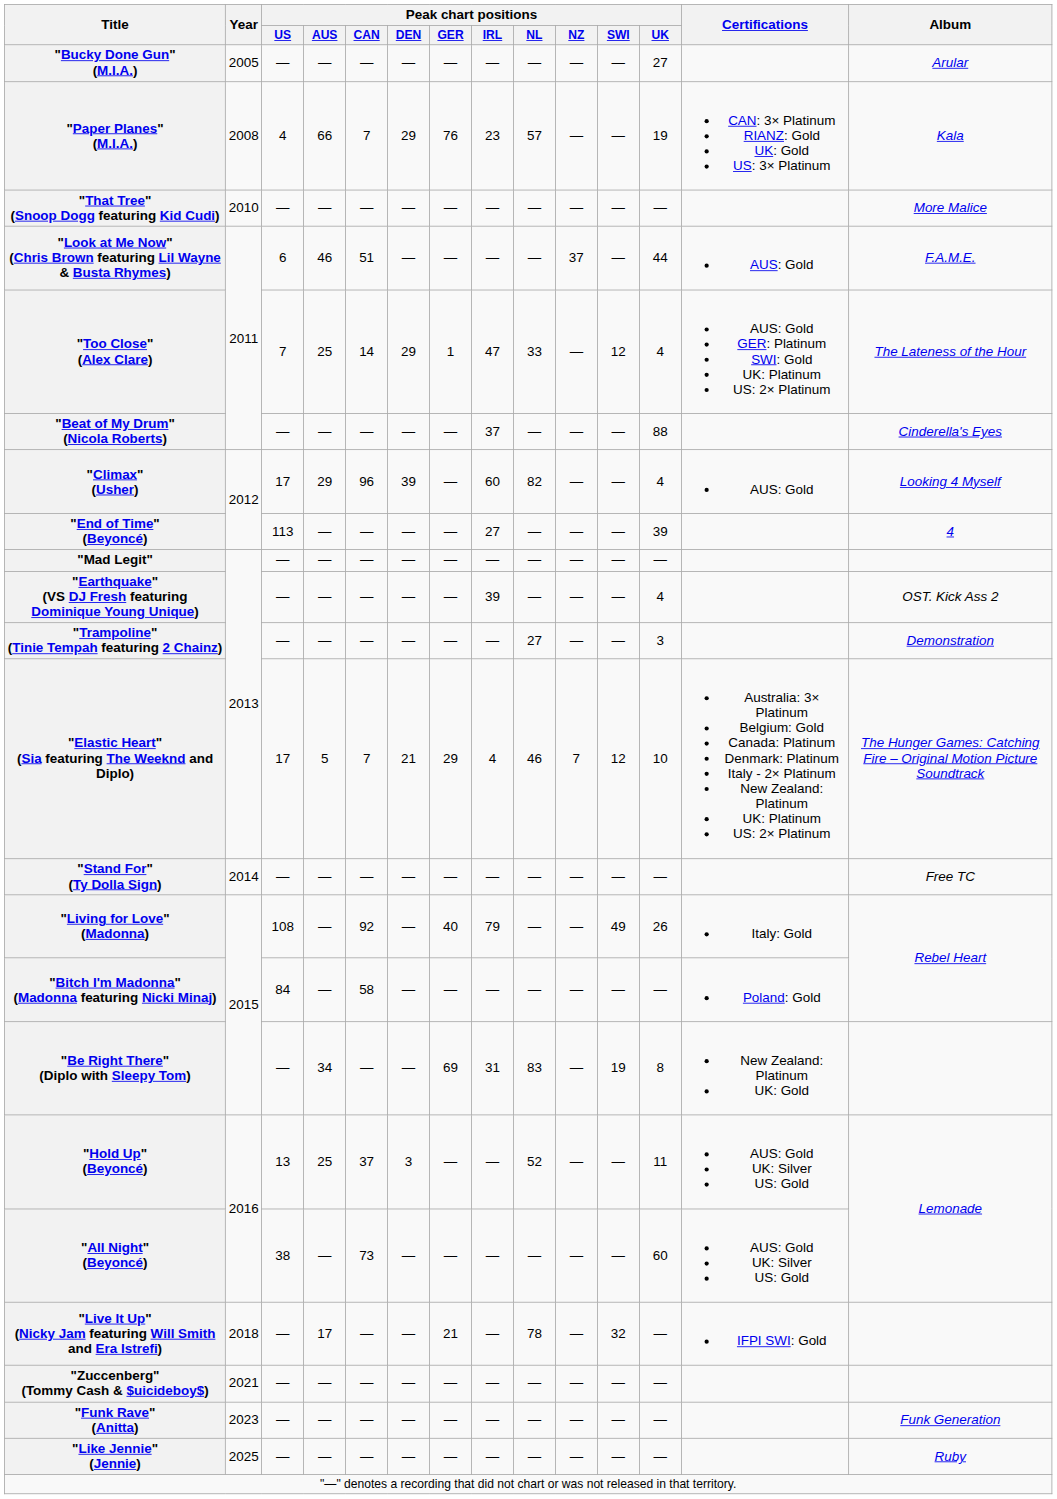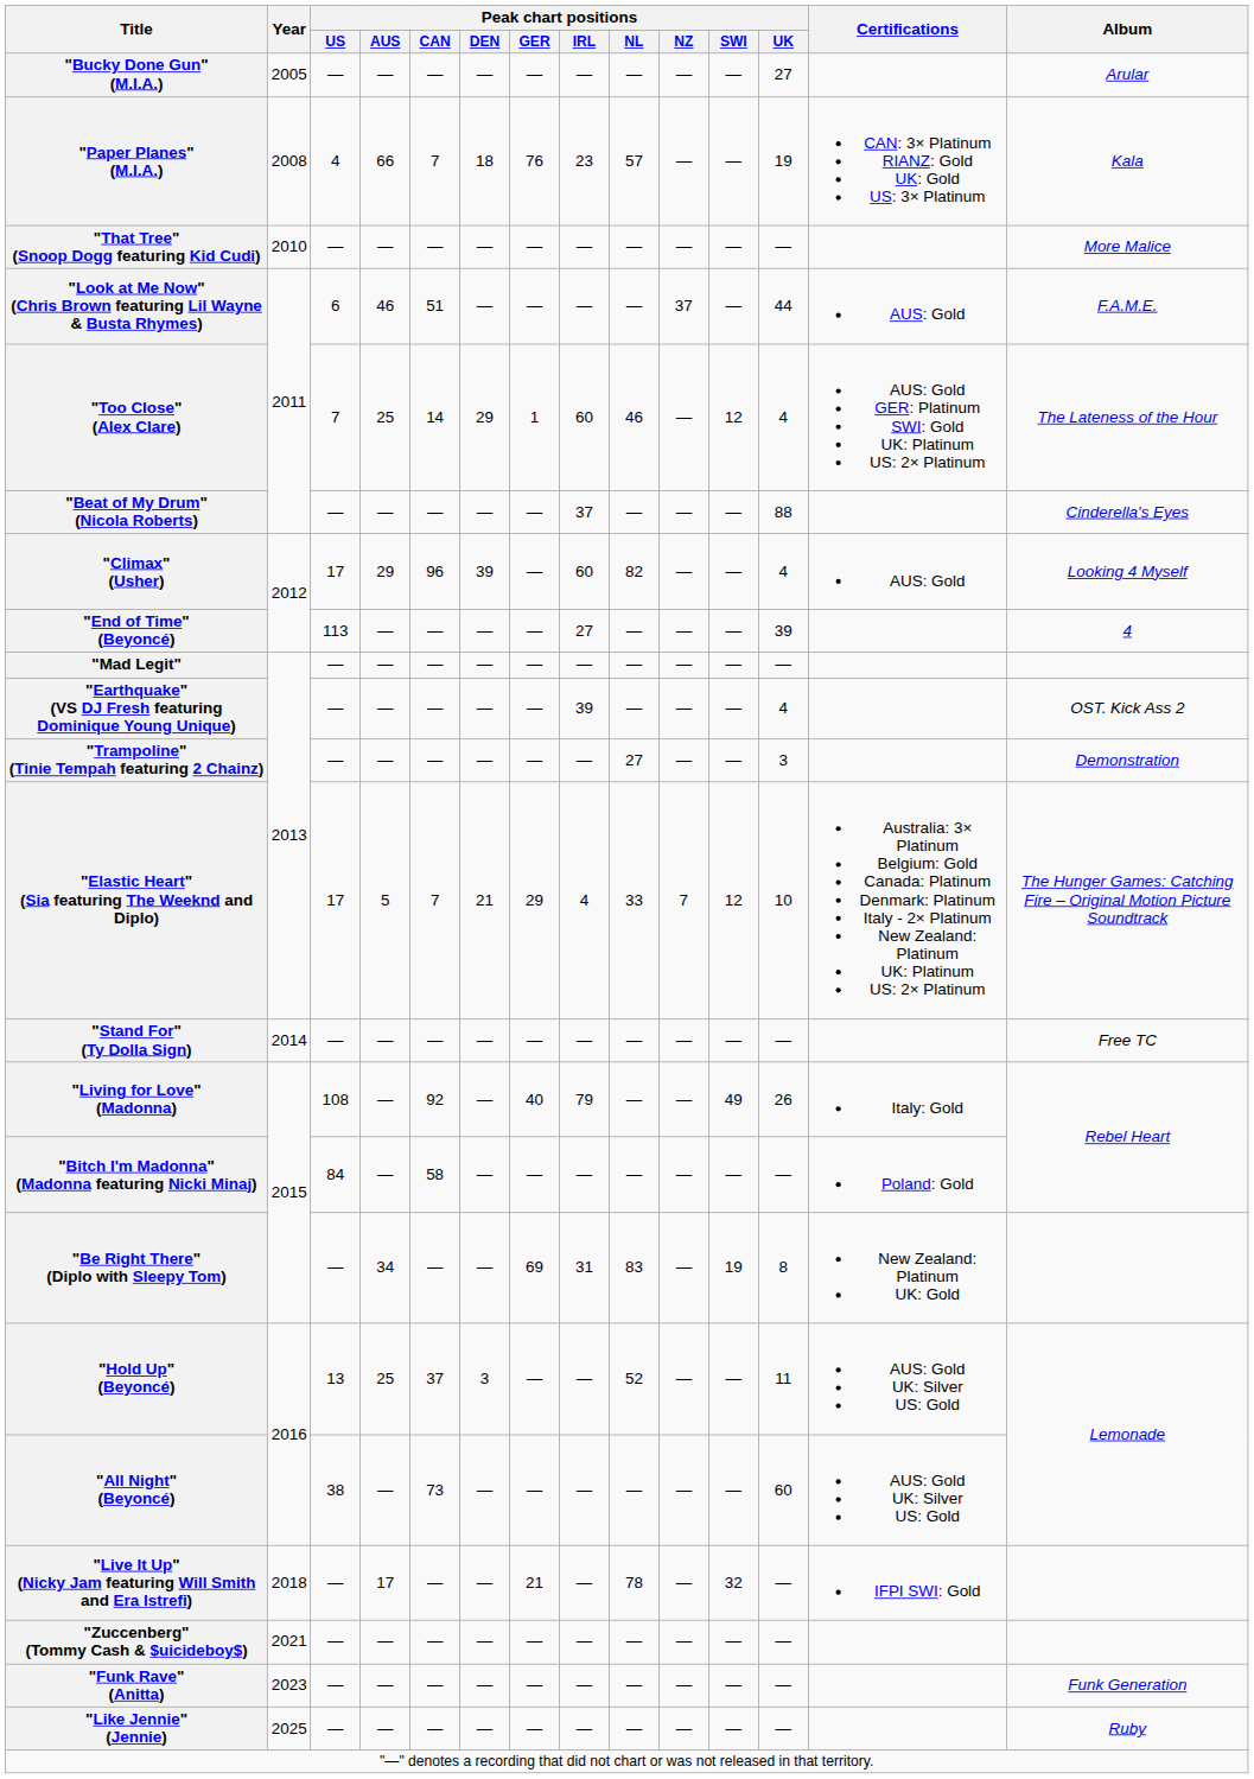"Paper Planes" (M.I.A.) | Peak chart positions / DEN: 29 -> 18
"Too Close" (Alex Clare) | Peak chart positions / IRL: 47 -> 60
"Too Close" (Alex Clare) | Peak chart positions / NL: 33 -> 46
"Elastic Heart" (Sia featuring The Weeknd and Diplo) | Peak chart positions / NL: 46 -> 33
